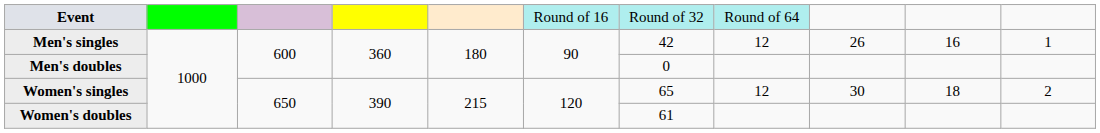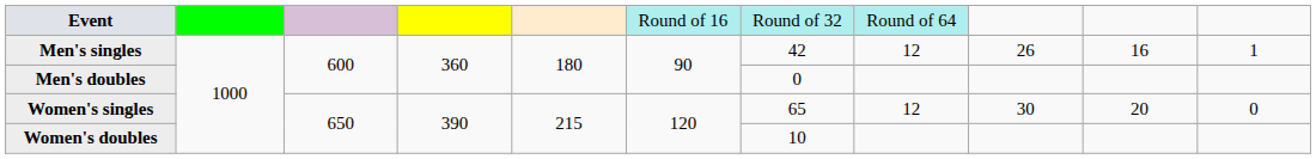Women's singles | column 10: 18 -> 20
Women's singles | column 11: 2 -> 0
Women's doubles | column 7: 61 -> 10
